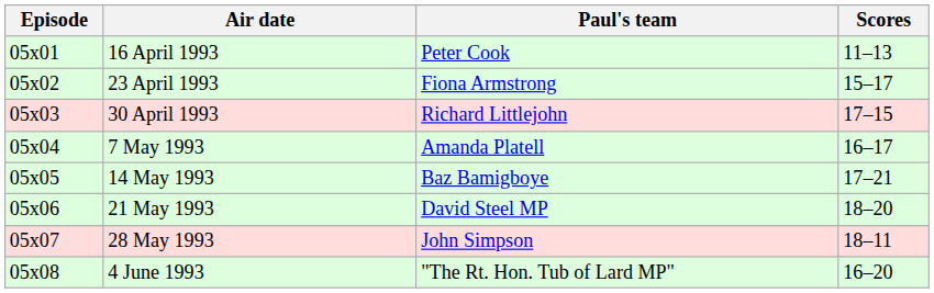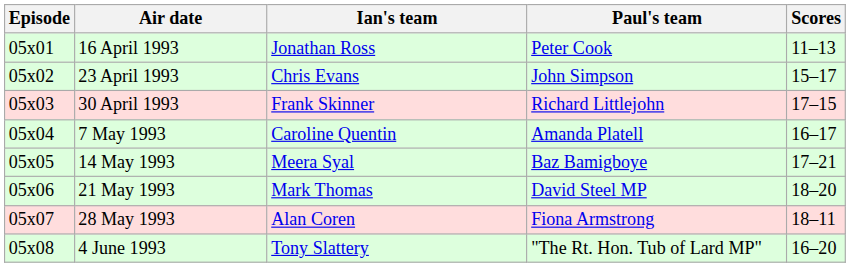+ column: Ian's team | Jonathan Ross | Chris Evans | Frank Skinner | Caroline Quentin | Meera Syal | Mark Thomas | Alan Coren | Tony Slattery
23 April 1993 | Paul's team: Fiona Armstrong -> John Simpson
28 May 1993 | Paul's team: John Simpson -> Fiona Armstrong
